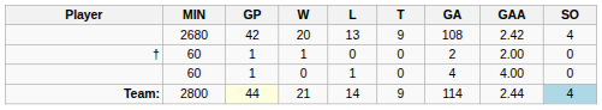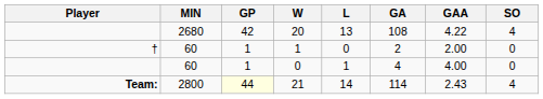- column: T | 9 | 0 | 0 | 9
20 | GAA: 2.42 -> 4.22
21 | GAA: 2.44 -> 2.43
21 | SO: lightblue background -> no background
